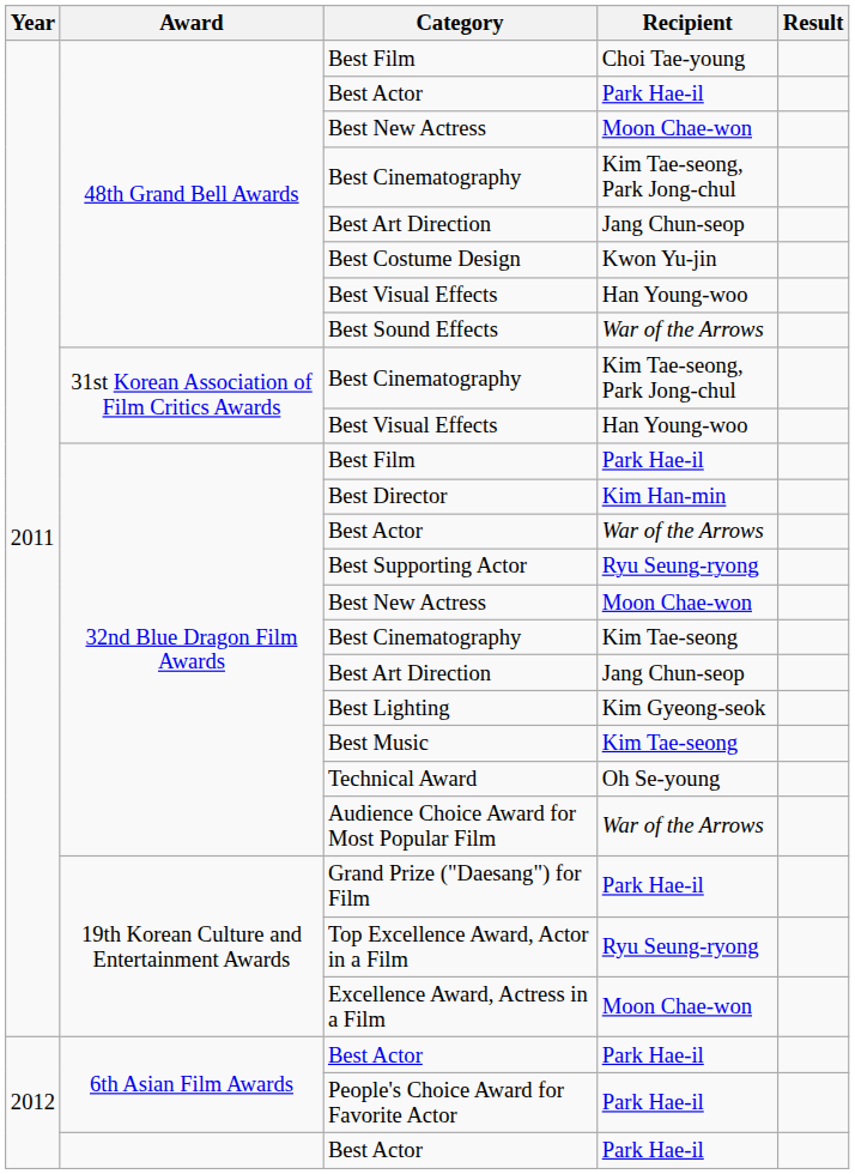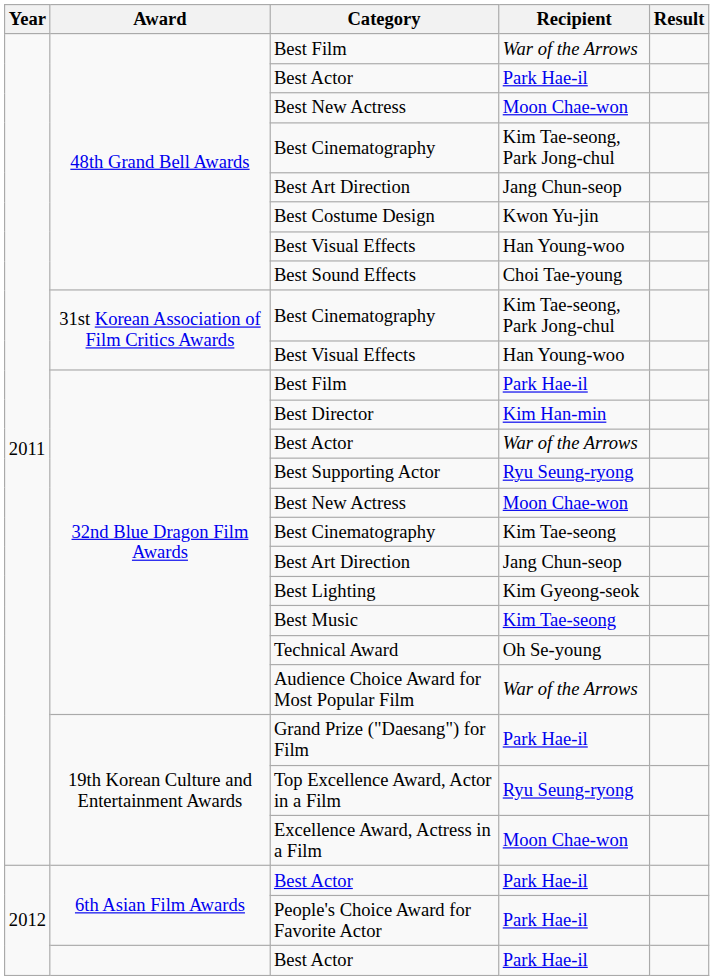48th Grand Bell Awards / Best Film | Recipient: Choi Tae-young -> War of the Arrows
Best Sound Effects | Recipient: War of the Arrows -> Choi Tae-young
